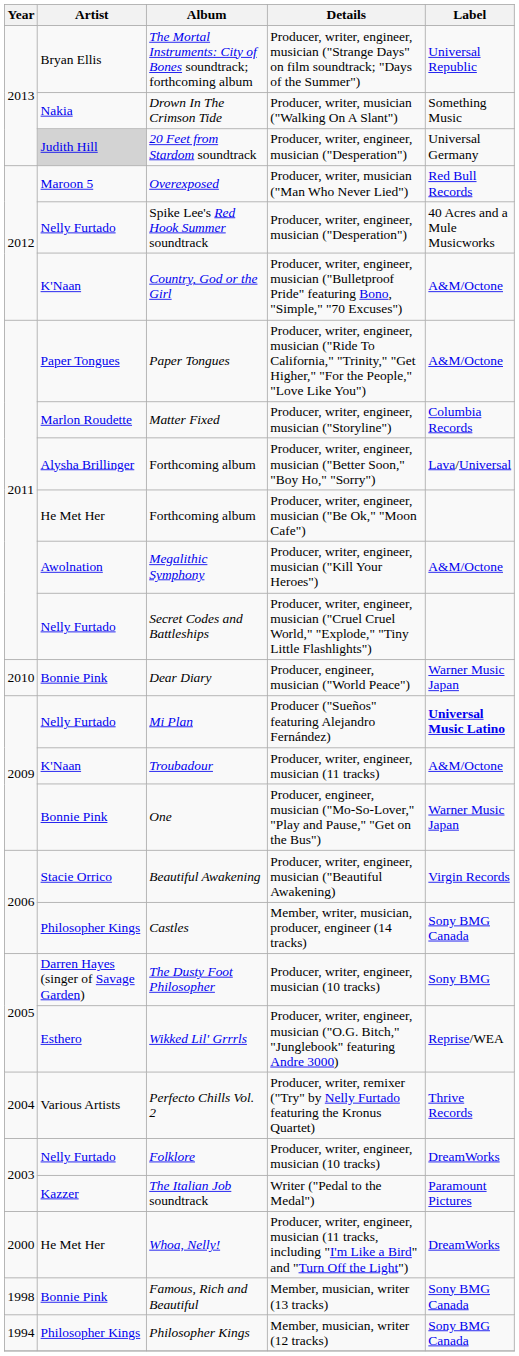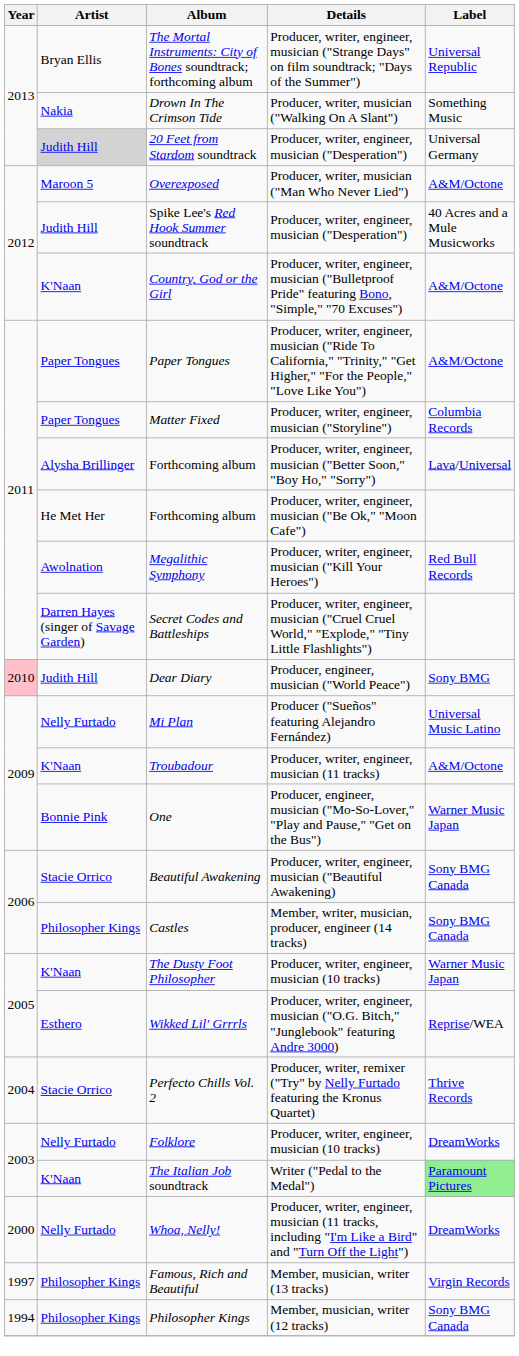Overexposed | Label: Red Bull Records -> A&M/Octone
Spike Lee's Red Hook Summer soundtrack | Artist: Nelly Furtado -> Judith Hill
Matter Fixed | Artist: Marlon Roudette -> Paper Tongues
Megalithic Symphony | Label: A&M/Octone -> Red Bull Records
Secret Codes and Battleships | Artist: Nelly Furtado -> Darren Hayes (singer of Savage Garden)
Dear Diary | Year: no background -> pink background
Dear Diary | Artist: Bonnie Pink -> Judith Hill
Dear Diary | Label: Warner Music Japan -> Sony BMG
Mi Plan | Label: bold -> normal
Beautiful Awakening | Label: Virgin Records -> Sony BMG Canada
The Dusty Foot Philosopher | Artist: Darren Hayes (singer of Savage Garden) -> K'Naan
The Dusty Foot Philosopher | Label: Sony BMG -> Warner Music Japan
Perfecto Chills Vol. 2 | Artist: Various Artists -> Stacie Orrico
The Italian Job soundtrack | Artist: Kazzer -> K'Naan
The Italian Job soundtrack | Label: no background -> lightgreen background
Whoa, Nelly! | Artist: He Met Her -> Nelly Furtado
Famous, Rich and Beautiful | Year: 1998 -> 1997
Famous, Rich and Beautiful | Artist: Bonnie Pink -> Philosopher Kings
Famous, Rich and Beautiful | Label: Sony BMG Canada -> Virgin Records
